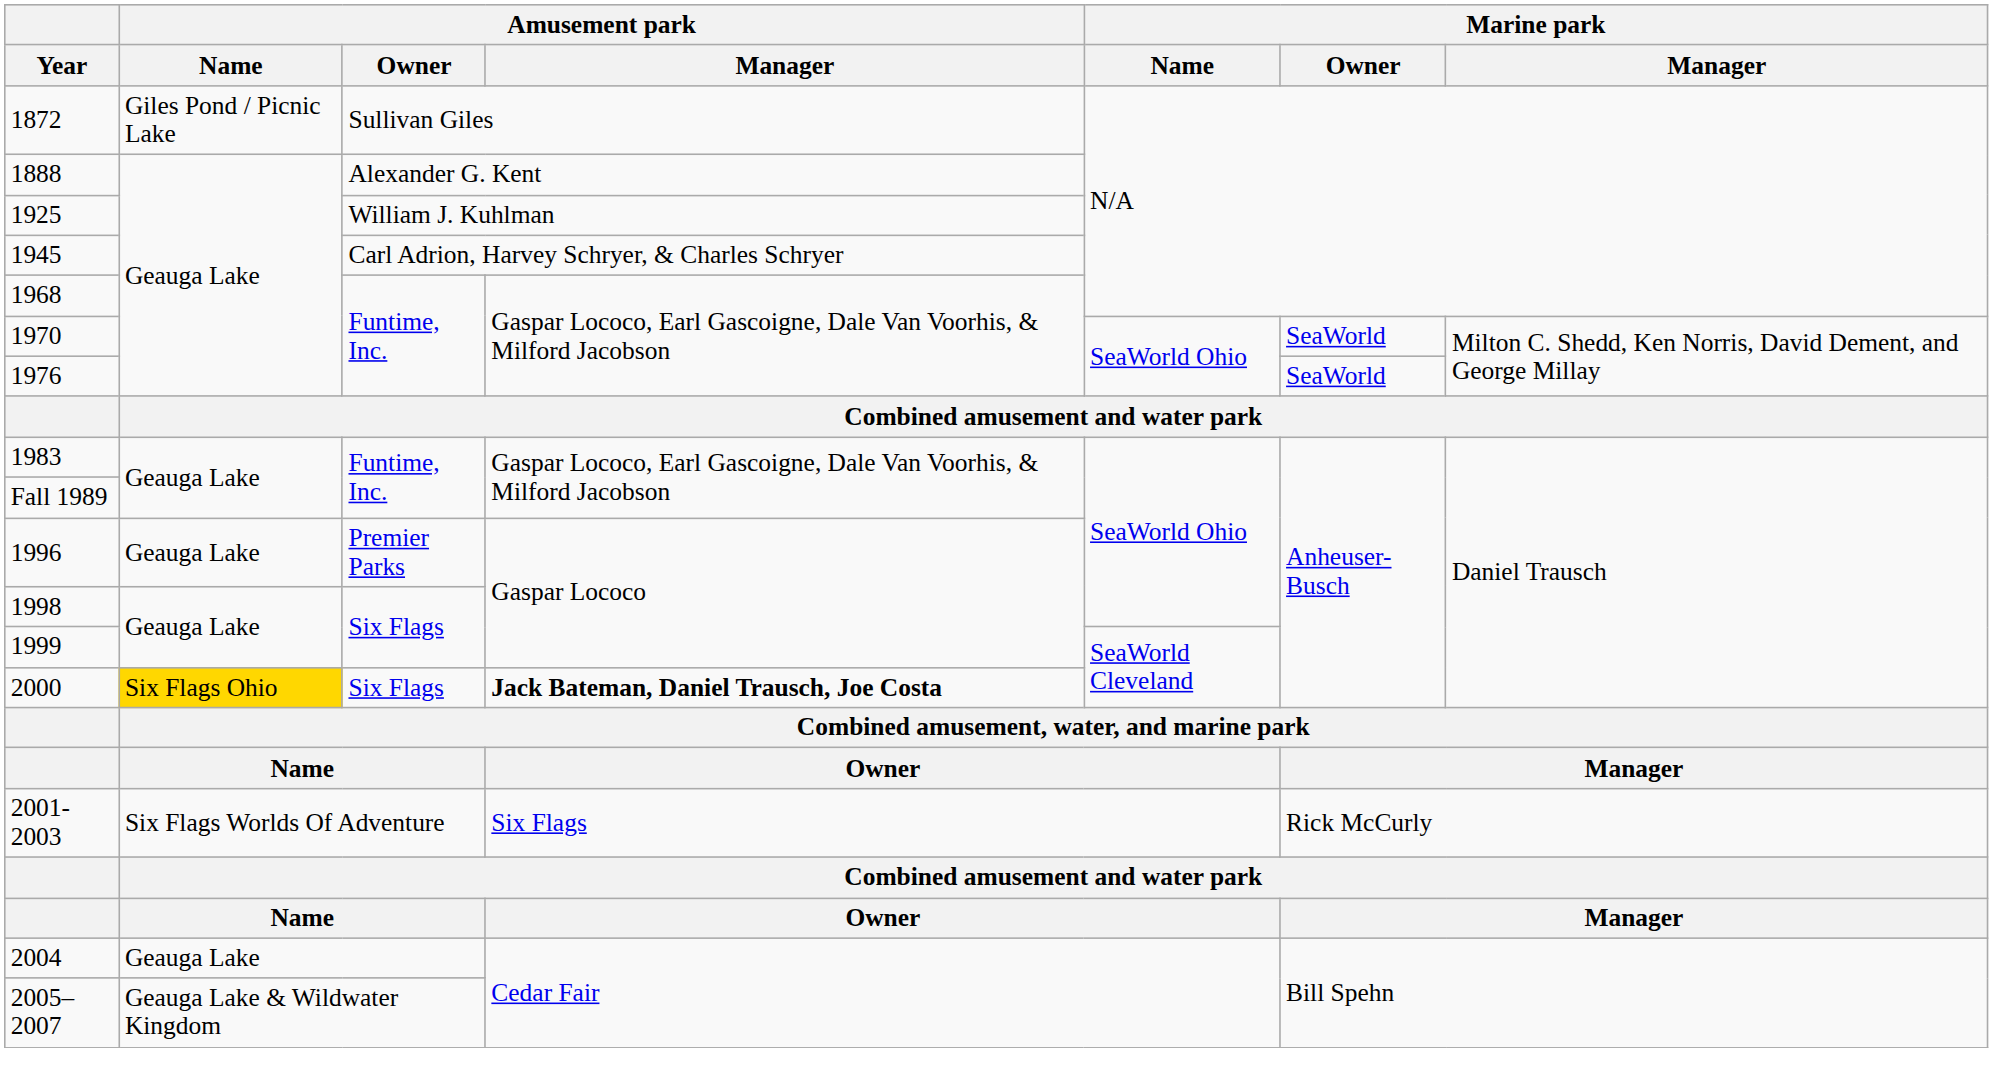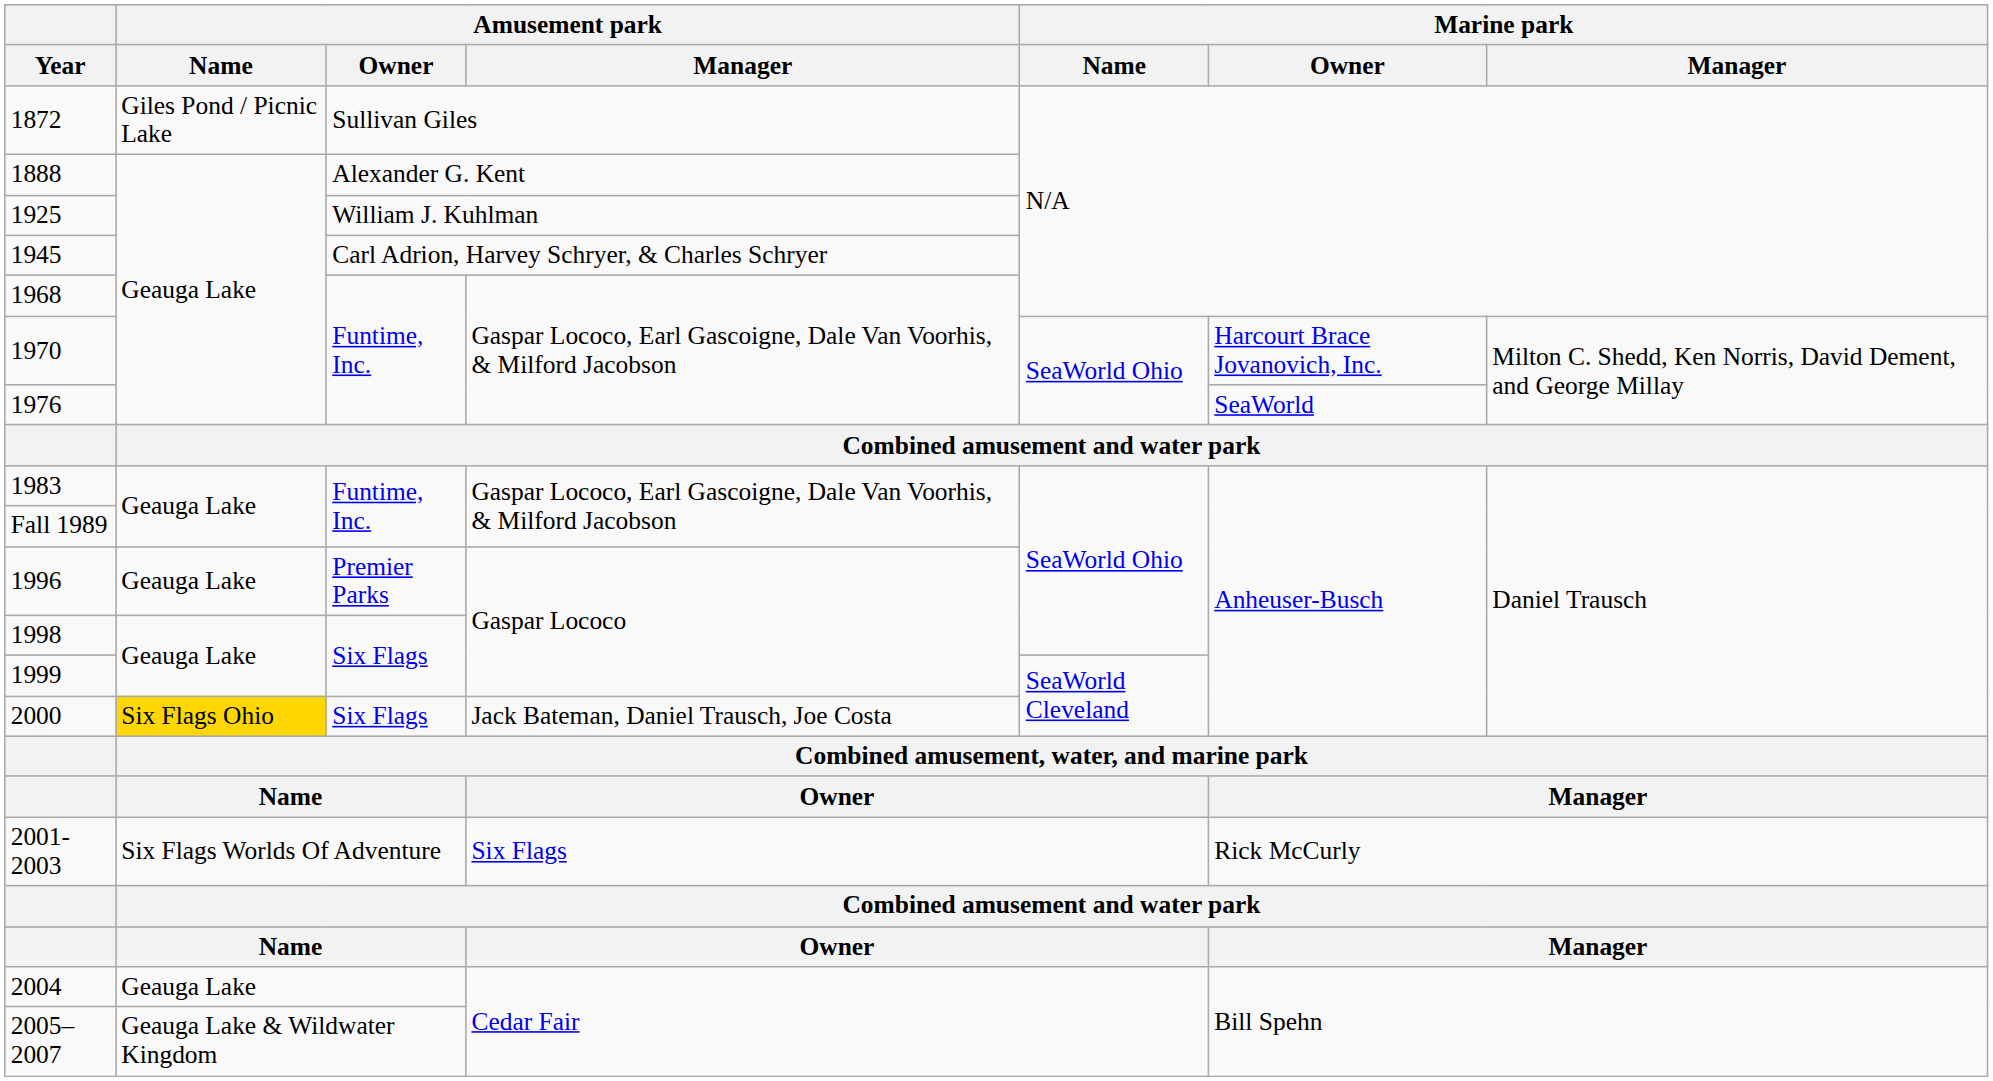1970 | Marine park / Owner: SeaWorld -> Harcourt Brace Jovanovich, Inc.
2000 | Amusement park / Manager: bold -> normal
